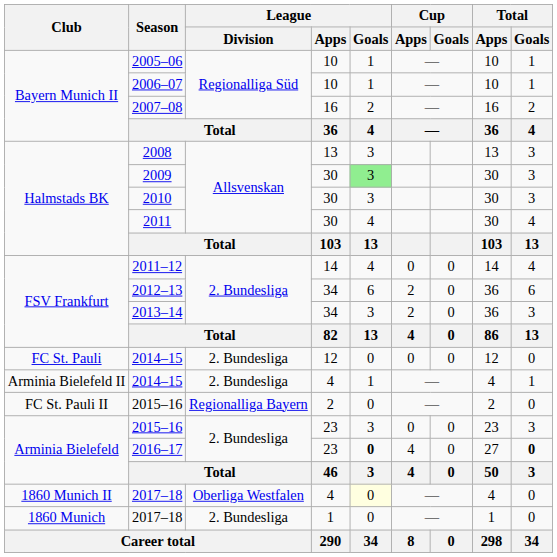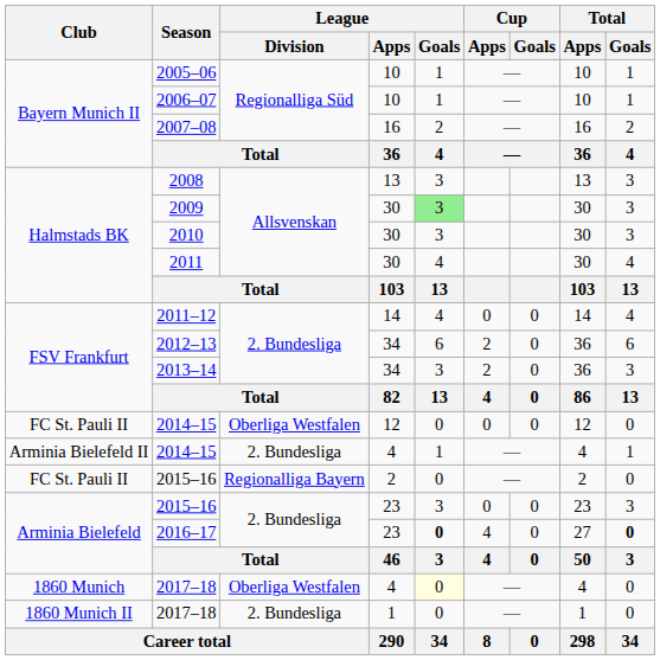2014–15 / 12 | Club: FC St. Pauli -> FC St. Pauli II
2014–15 / 12 | League / Division: 2. Bundesliga -> Oberliga Westfalen
2017–18 / 4 | Club: 1860 Munich II -> 1860 Munich
2017–18 / 1 | Club: 1860 Munich -> 1860 Munich II
